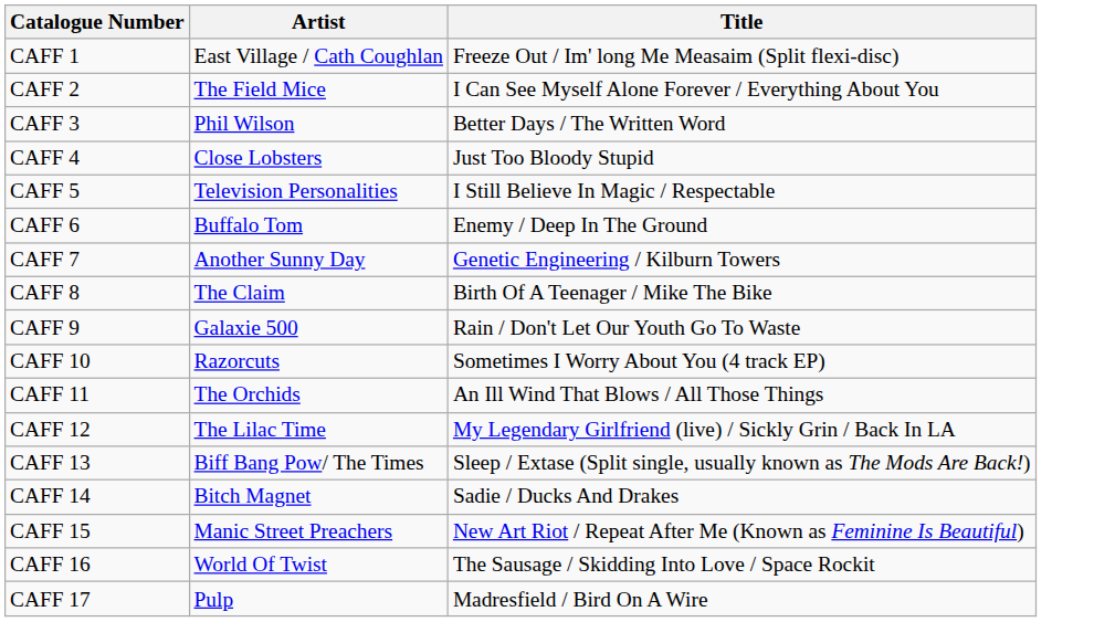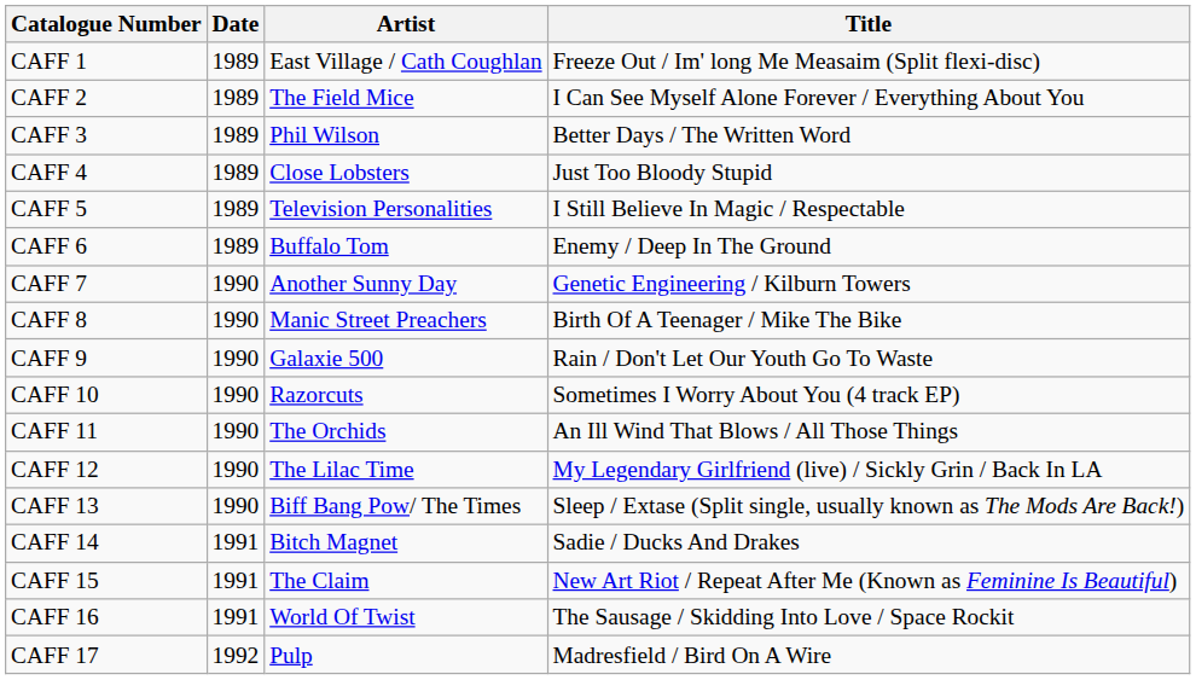+ column: Date | 1989 | 1989 | 1989 | 1989 | 1989 | 1989 | 1990 | 1990 | 1990 | 1990 | 1990 | 1990 | 1990 | 1991 | 1991 | 1991 | 1992
CAFF 8 | Artist: The Claim -> Manic Street Preachers
CAFF 15 | Artist: Manic Street Preachers -> The Claim
